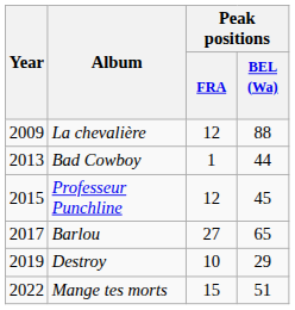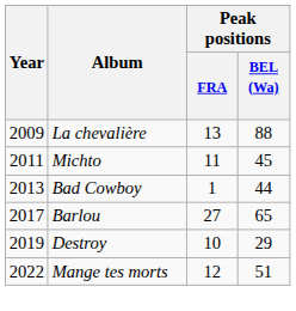La chevalière | Peak positions / FRA: 12 -> 13
+ row: 2011 | Michto | 11 | 45
- row: 2015 | Professeur Punchline | 12 | 45
Mange tes morts | Peak positions / FRA: 15 -> 12
